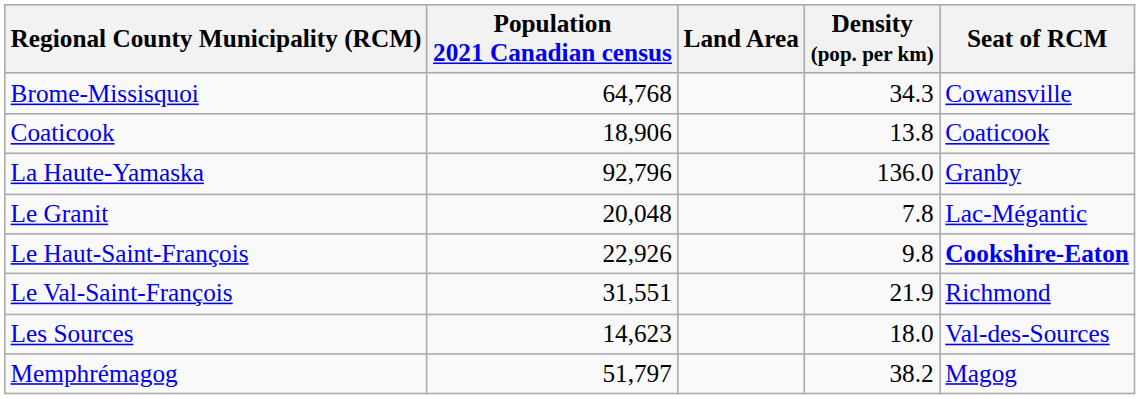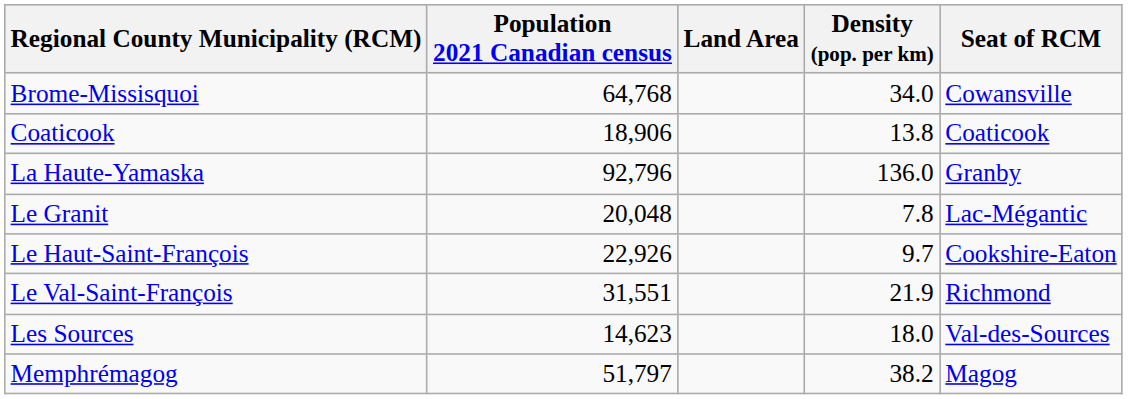Brome-Missisquoi | Density (pop. per km): 34.3 -> 34.0
Le Haut-Saint-François | Density (pop. per km): 9.8 -> 9.7
Le Haut-Saint-François | Seat of RCM: bold -> normal
